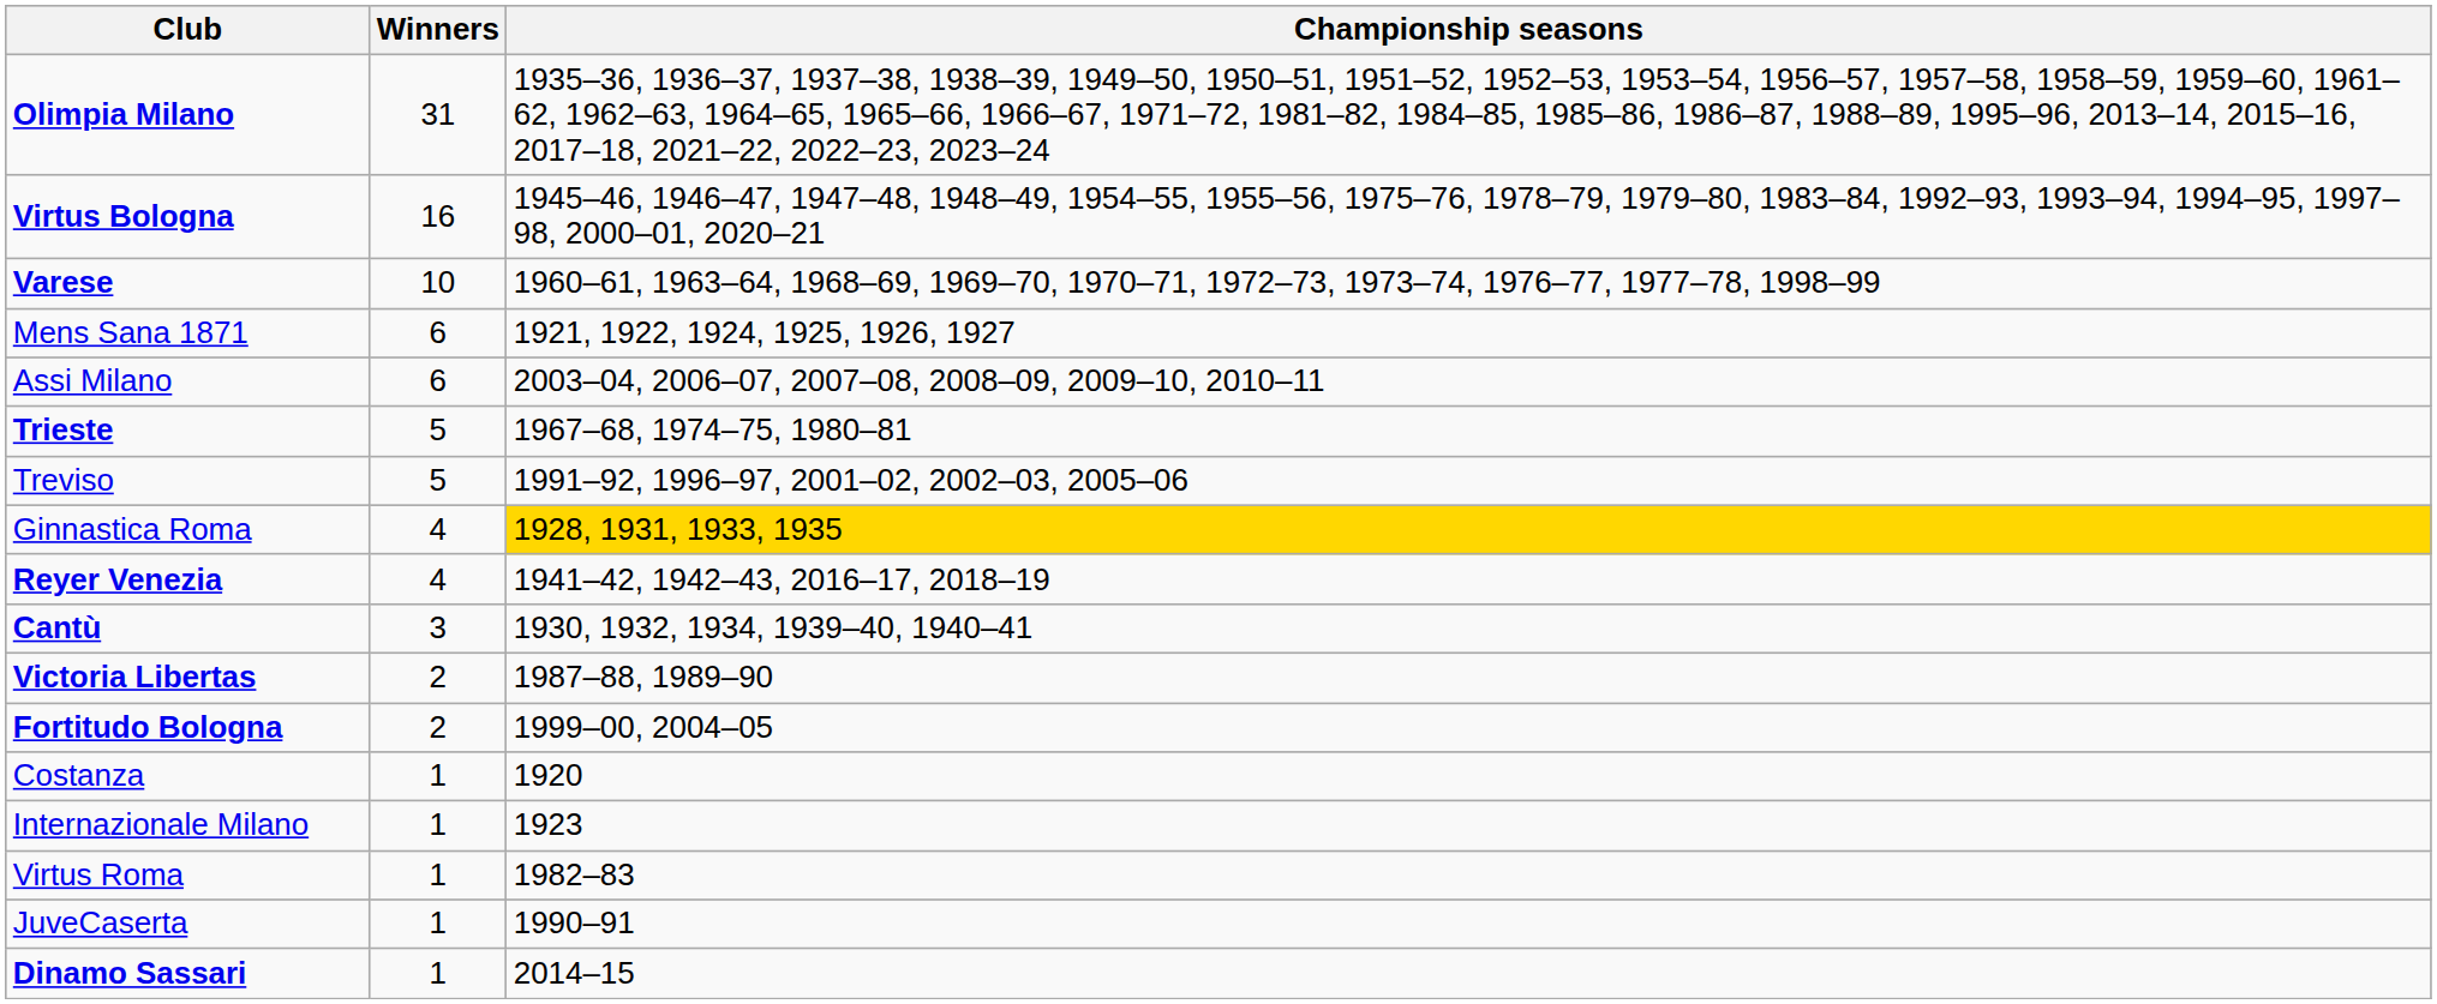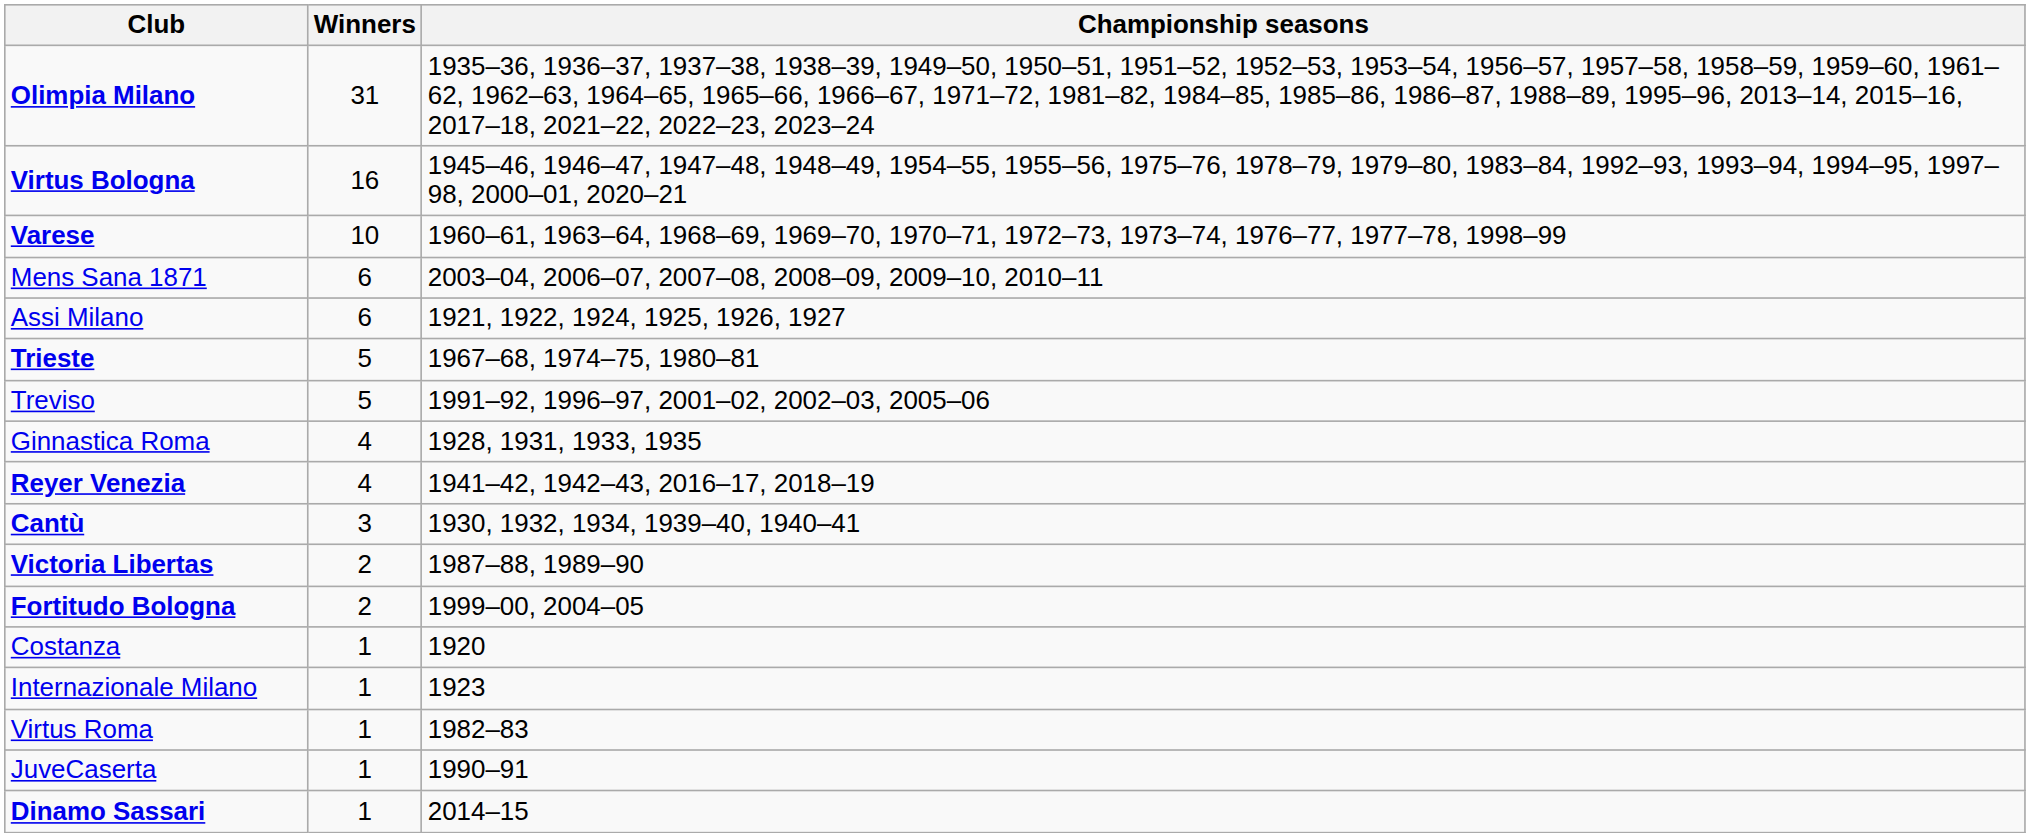Mens Sana 1871 | Championship seasons: 1921, 1922, 1924, 1925, 1926, 1927 -> 2003–04, 2006–07, 2007–08, 2008–09, 2009–10, 2010–11
Assi Milano | Championship seasons: 2003–04, 2006–07, 2007–08, 2008–09, 2009–10, 2010–11 -> 1921, 1922, 1924, 1925, 1926, 1927
Ginnastica Roma | Championship seasons: gold background -> no background
